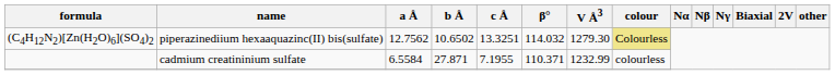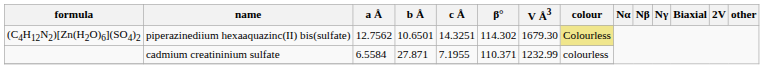(C4H12N2)[Zn(H2O)6](SO4)2 | b Å: 10.6502 -> 10.6501
(C4H12N2)[Zn(H2O)6](SO4)2 | c Å: 13.3251 -> 14.3251
(C4H12N2)[Zn(H2O)6](SO4)2 | β°: 114.032 -> 114.302
(C4H12N2)[Zn(H2O)6](SO4)2 | V Å3: 1279.30 -> 1679.30
